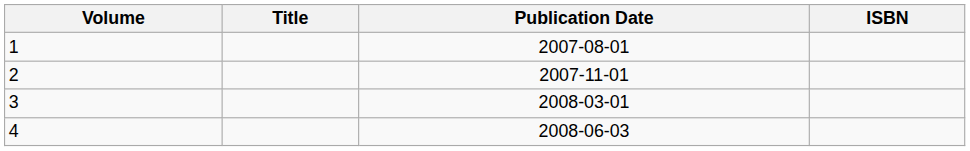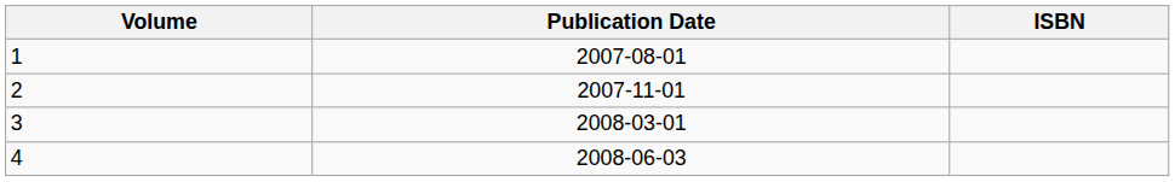- column: Title
